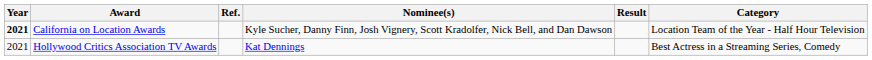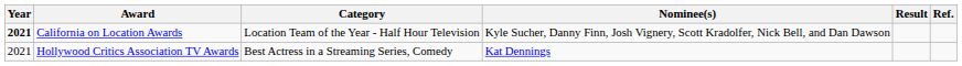columns swapped: Category <-> Ref.
